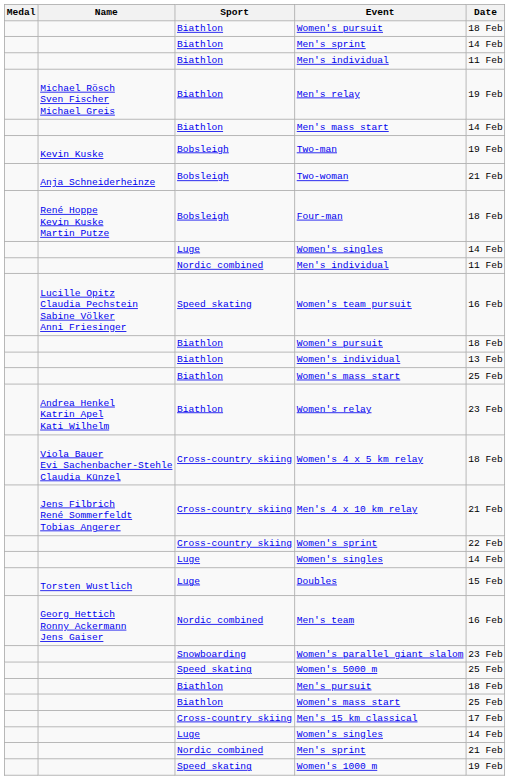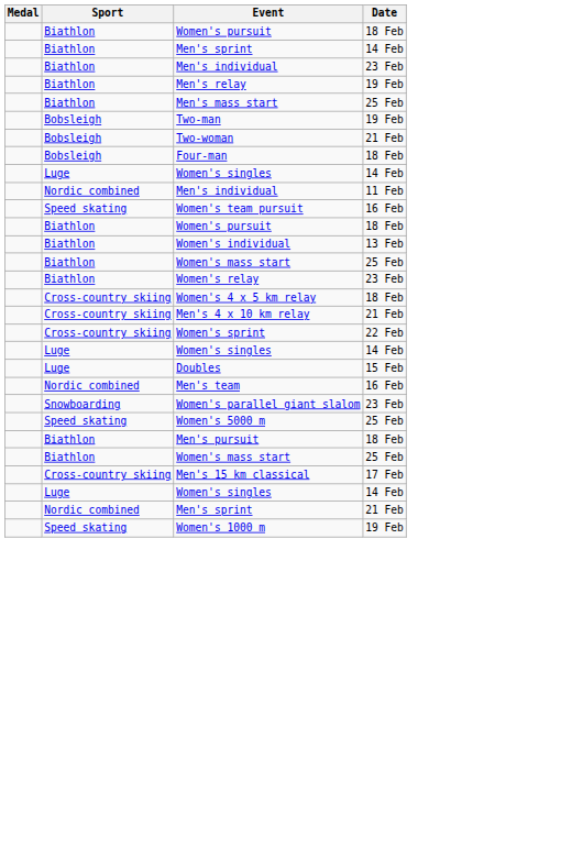- column: Name | Michael Rösch Sven Fischer Michael Greis | Kevin Kuske | Anja Schneiderheinze | René Hoppe Kevin Kuske Martin Putze | Lucille Opitz Claudia Pechstein Sabine Völker Anni Friesinger | Andrea Henkel Katrin Apel Kati Wilhelm | Viola Bauer Evi Sachenbacher-Stehle Claudia Künzel | Jens Filbrich René Sommerfeldt Tobias Angerer | Torsten Wustlich | Georg Hettich Ronny Ackermann Jens Gaiser
Biathlon / Men's individual | Date: 11 Feb -> 23 Feb
Men's mass start | Date: 14 Feb -> 25 Feb
